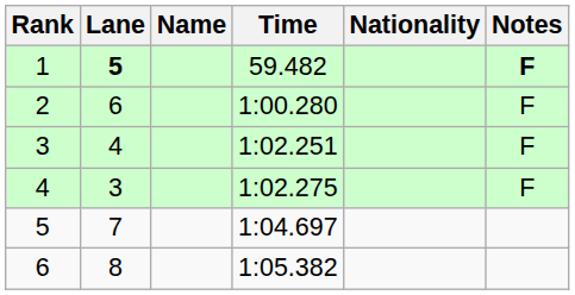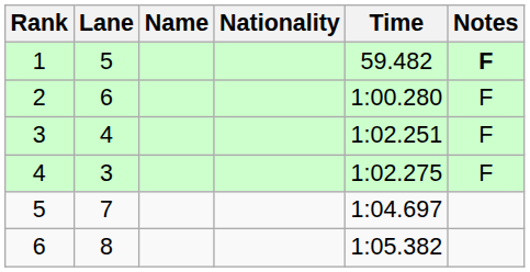columns swapped: Nationality <-> Time
1 | Lane: bold -> normal
